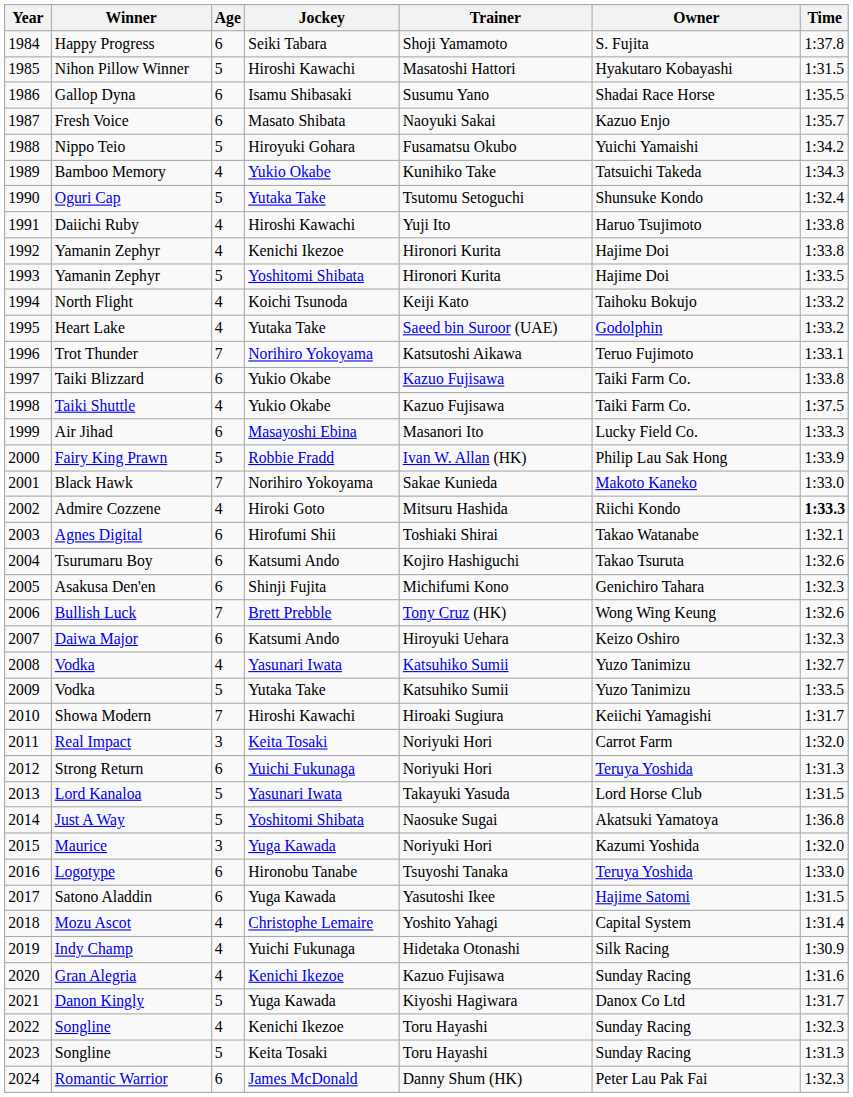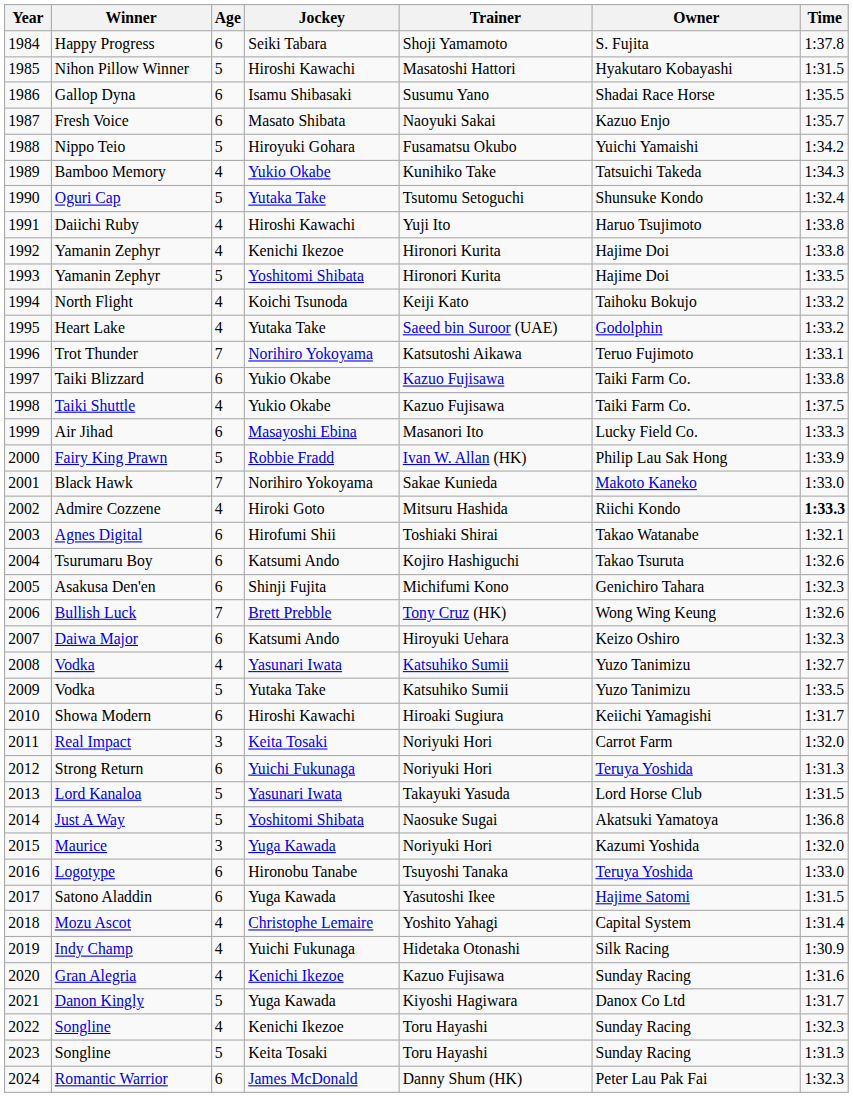Showa Modern | Age: 7 -> 6
